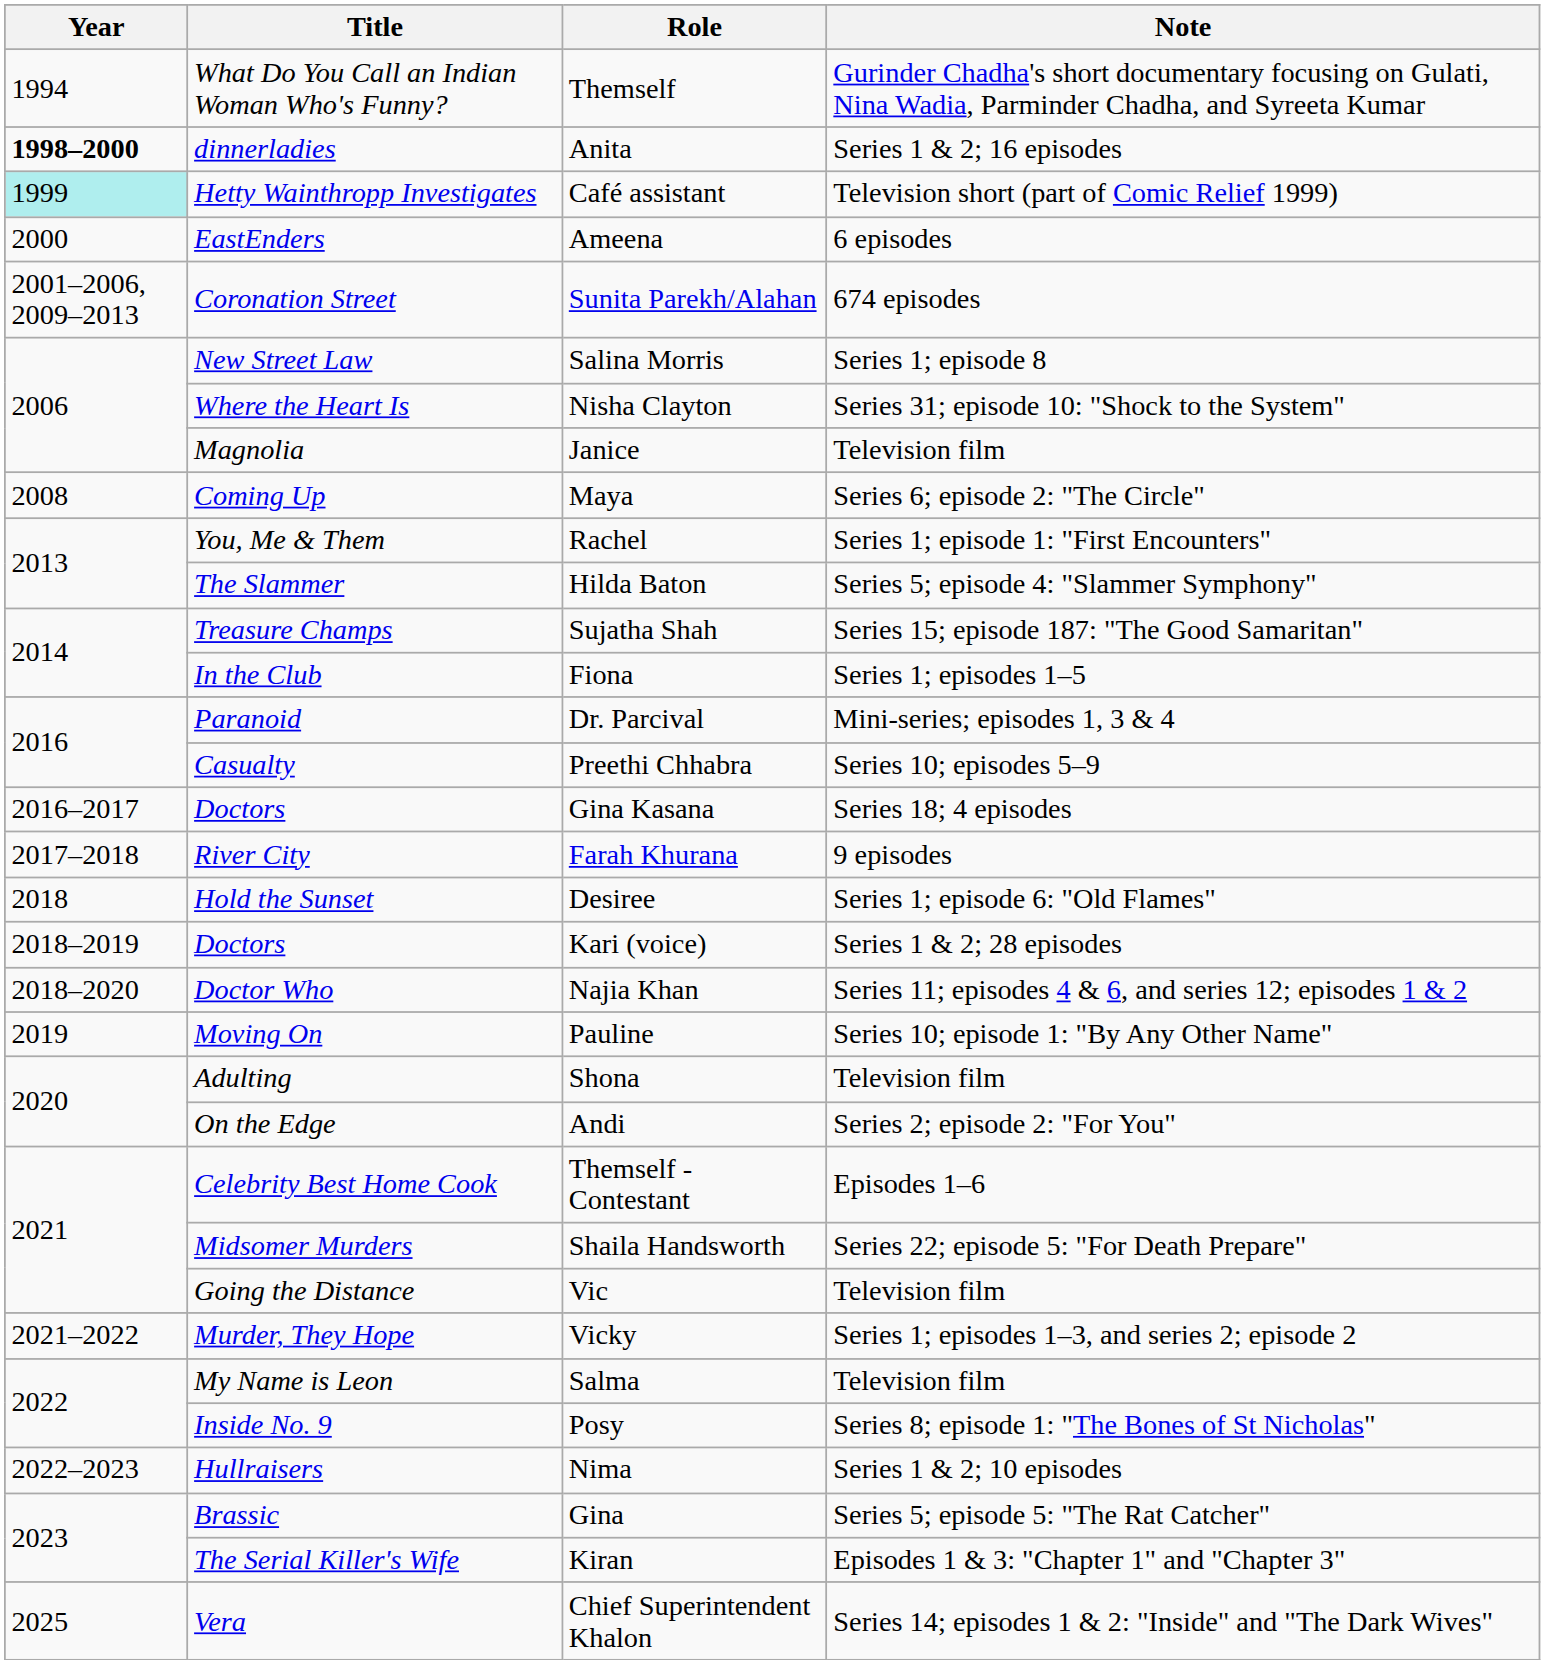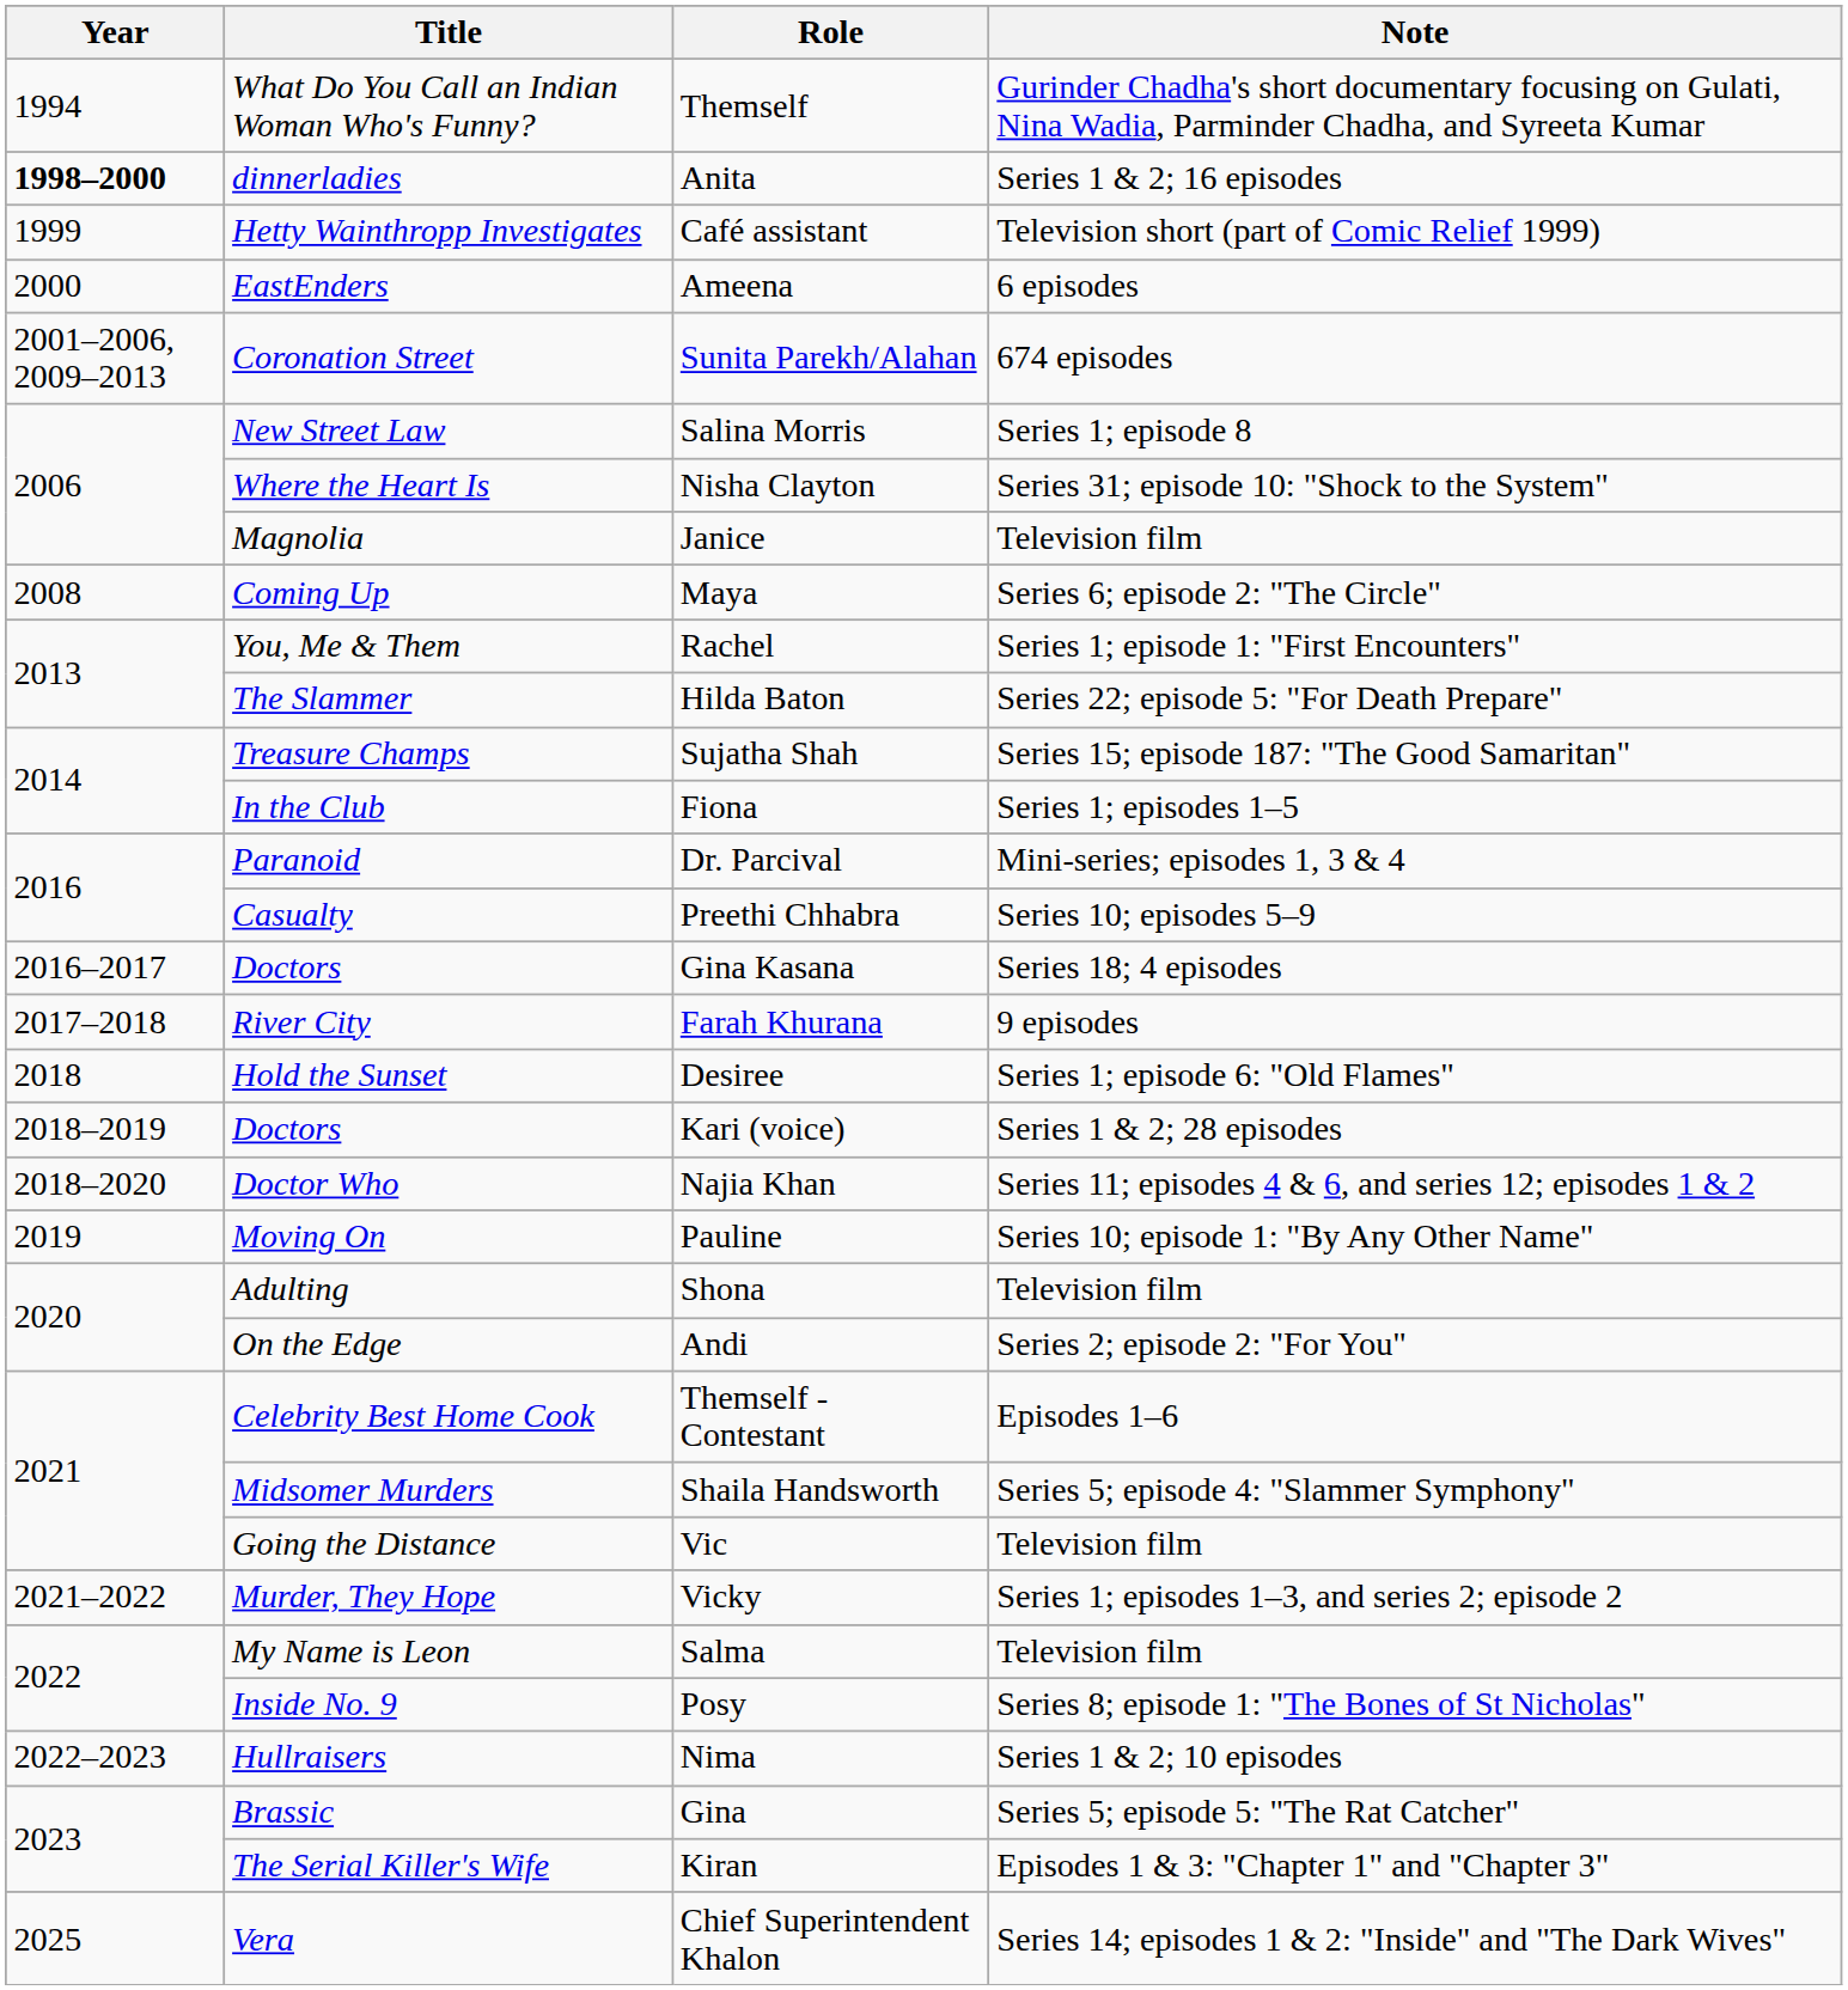Café assistant | Year: paleturquoise background -> no background
Hilda Baton | Note: Series 5; episode 4: "Slammer Symphony" -> Series 22; episode 5: "For Death Prepare"
Shaila Handsworth | Note: Series 22; episode 5: "For Death Prepare" -> Series 5; episode 4: "Slammer Symphony"
